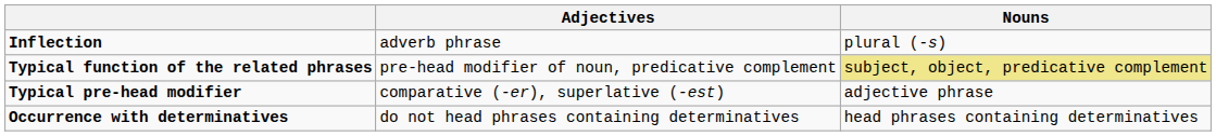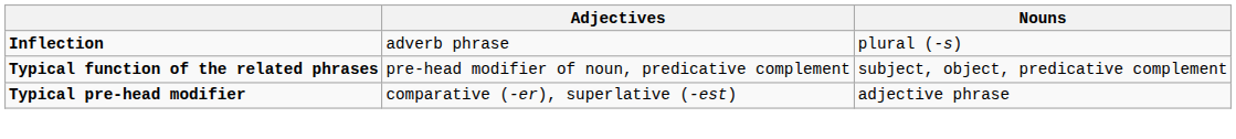Typical function of the related phrases | Nouns: khaki background -> no background
- row: Occurrence with determinatives | do not head phrases containing determinatives | head phrases containing determinatives
